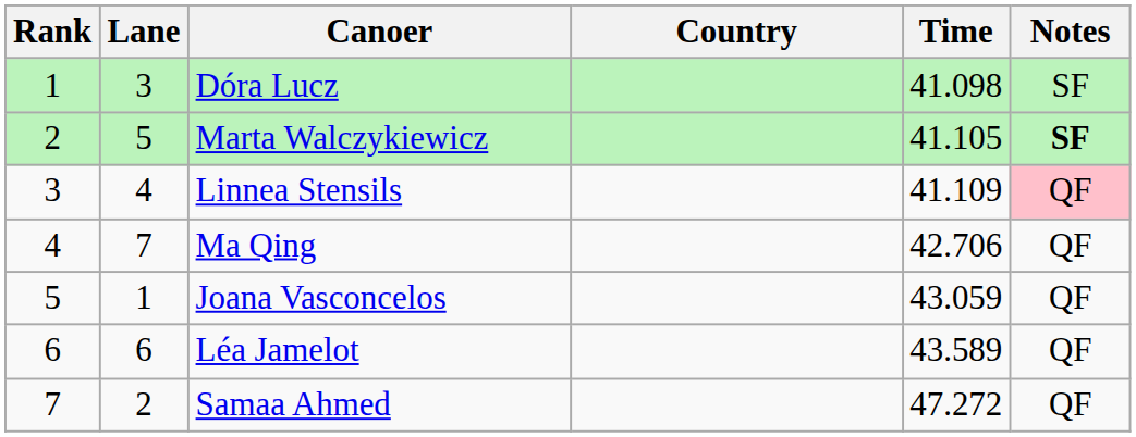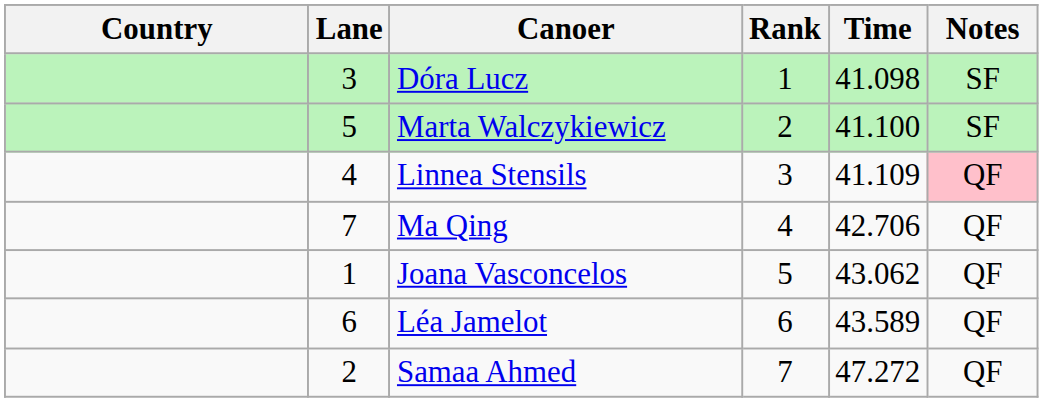columns swapped: Rank <-> Country
Marta Walczykiewicz | Time: 41.105 -> 41.100
Marta Walczykiewicz | Notes: bold -> normal
Joana Vasconcelos | Time: 43.059 -> 43.062
